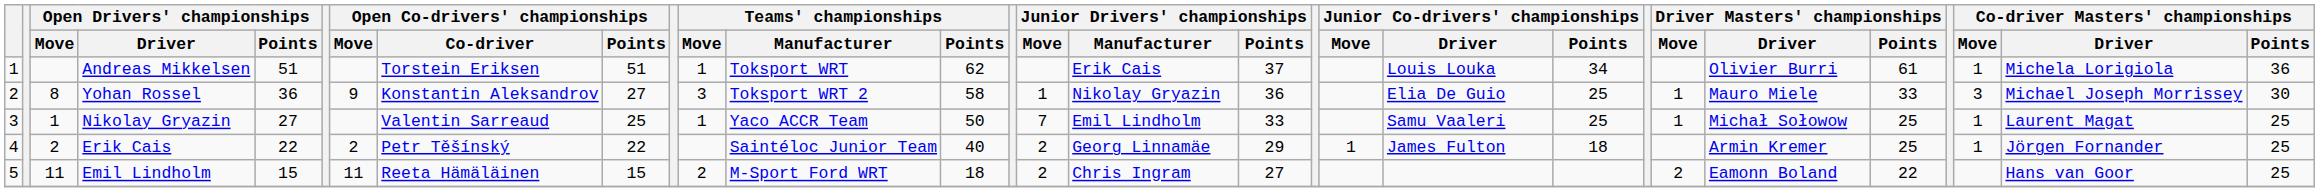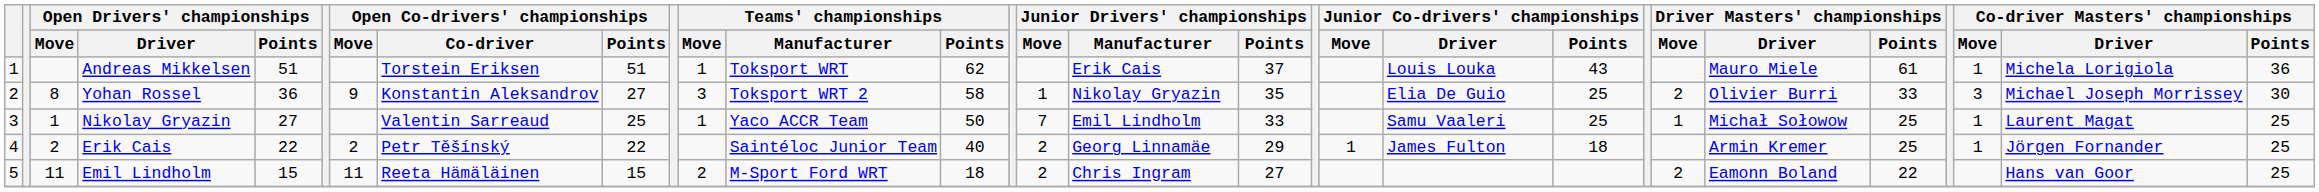Andreas Mikkelsen | Junior Co-drivers' championships / Points: 34 -> 43
Andreas Mikkelsen | Driver Masters' championships / Driver: Olivier Burri -> Mauro Miele
Yohan Rossel | Junior Drivers' championships / Points: 36 -> 35
Yohan Rossel | Driver Masters' championships / Move: 1 -> 2
Yohan Rossel | Driver Masters' championships / Driver: Mauro Miele -> Olivier Burri
